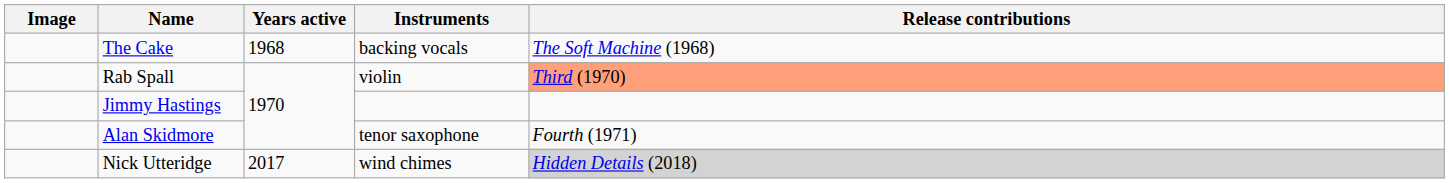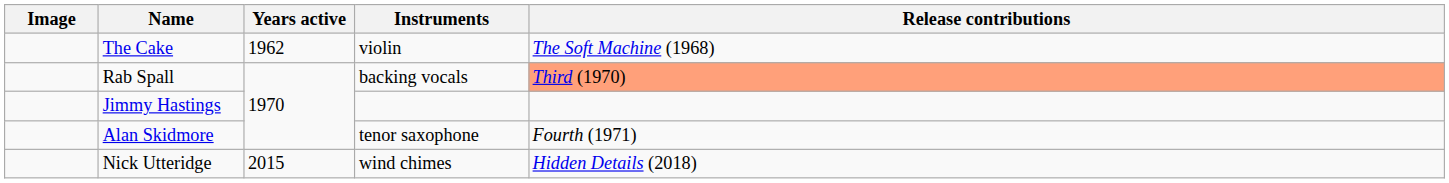The Cake | Years active: 1968 -> 1962
The Cake | Instruments: backing vocals -> violin
Rab Spall | Instruments: violin -> backing vocals
Nick Utteridge | Years active: 2017 -> 2015
Nick Utteridge | Release contributions: lightgrey background -> no background
